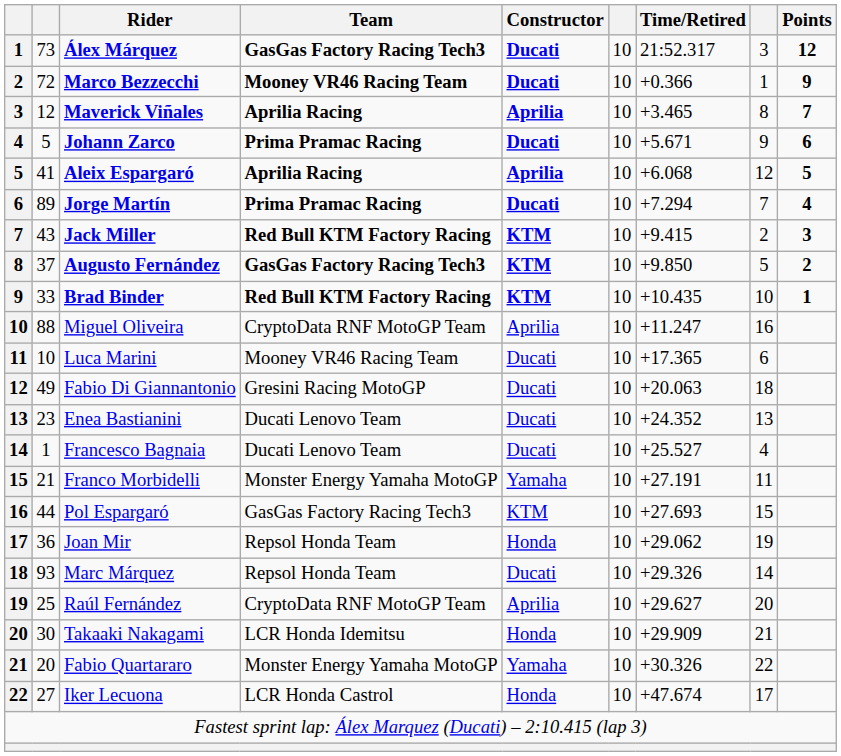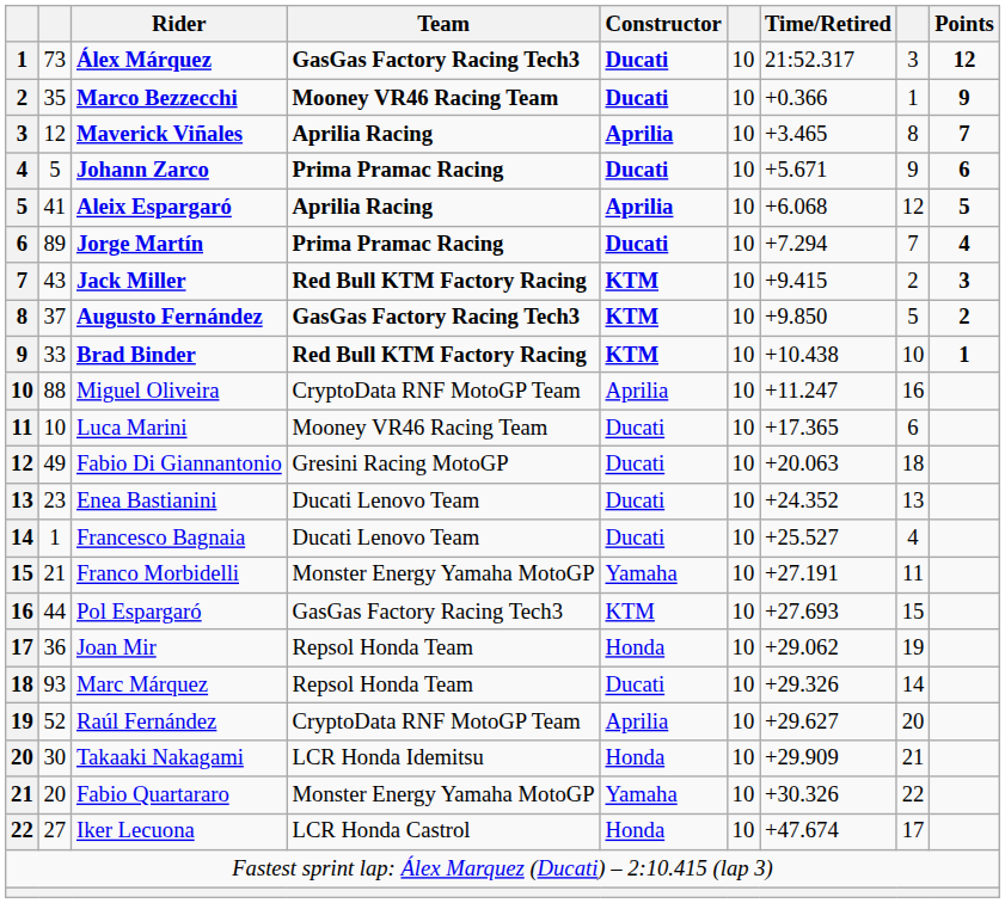Marco Bezzecchi | column 2: 72 -> 35
Brad Binder | Time/Retired: +10.435 -> +10.438
Raúl Fernández | column 2: 25 -> 52
